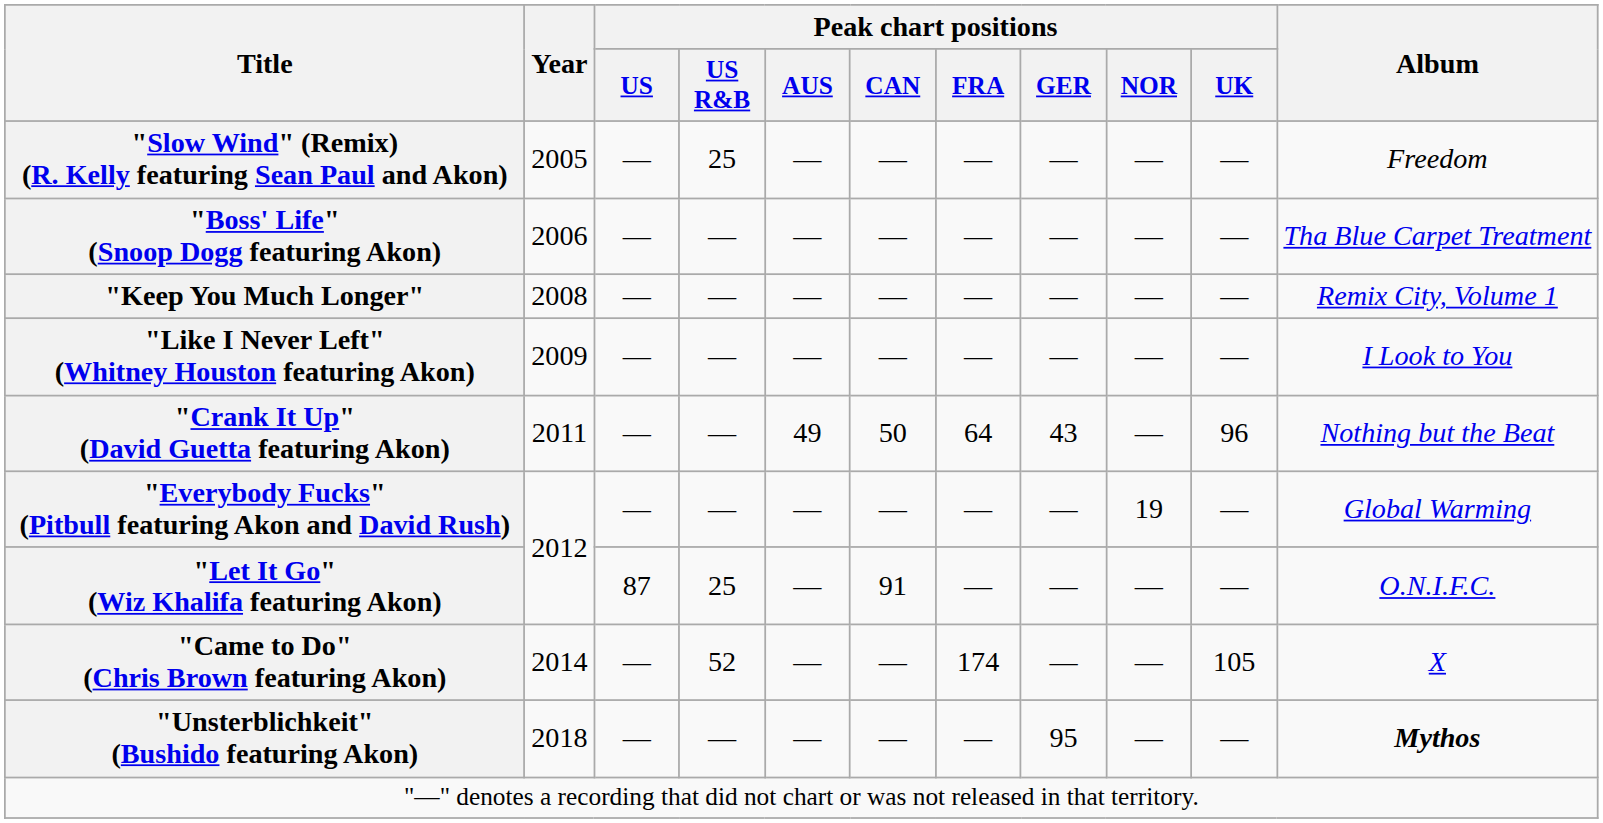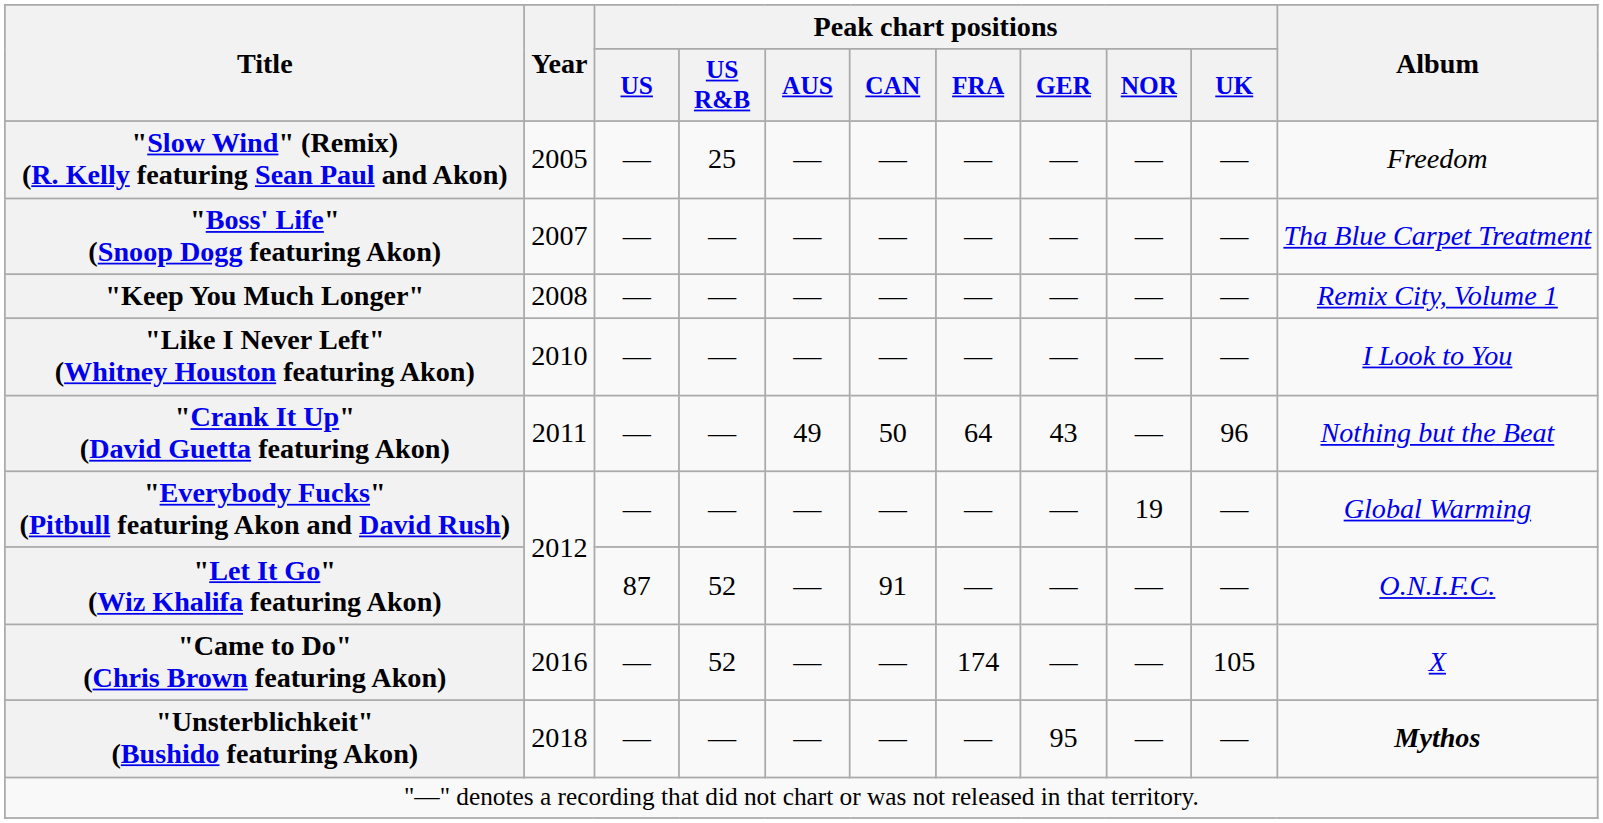"Boss' Life" (Snoop Dogg featuring Akon) | Year: 2006 -> 2007
"Like I Never Left" (Whitney Houston featuring Akon) | Year: 2009 -> 2010
"Let It Go" (Wiz Khalifa featuring Akon) | Peak chart positions / US R&B: 25 -> 52
"Came to Do" (Chris Brown featuring Akon) | Year: 2014 -> 2016
